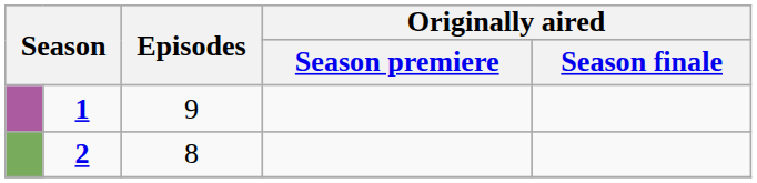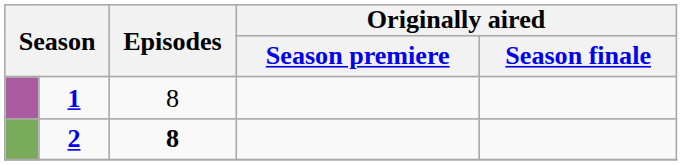1 | Episodes: 9 -> 8
2 | Episodes: normal -> bold
